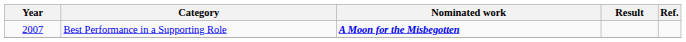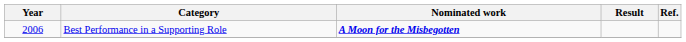Best Performance in a Supporting Role | Year: 2007 -> 2006
